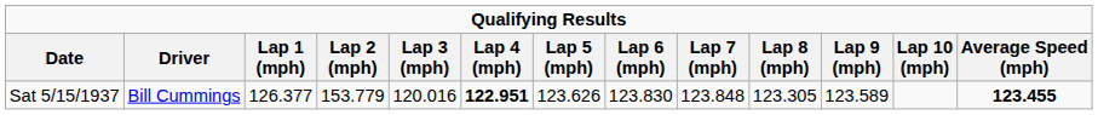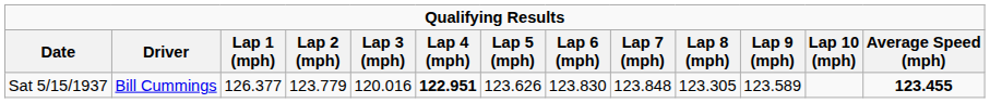Sat 5/15/1937 | Lap 2 (mph): 153.779 -> 123.779
